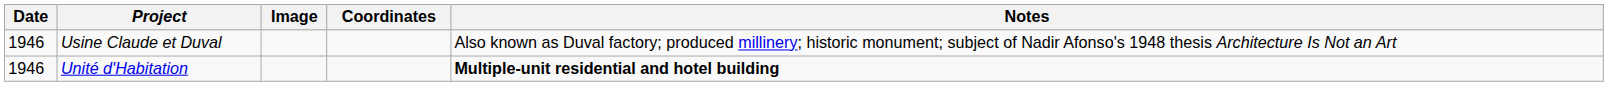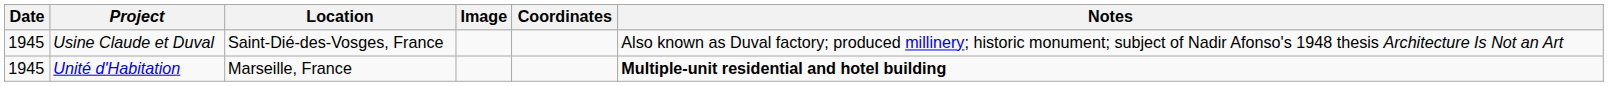+ column: Location | Saint-Dié-des-Vosges, France | Marseille, France
Usine Claude et Duval | Date: 1946 -> 1945
Unité d'Habitation | Date: 1946 -> 1945
